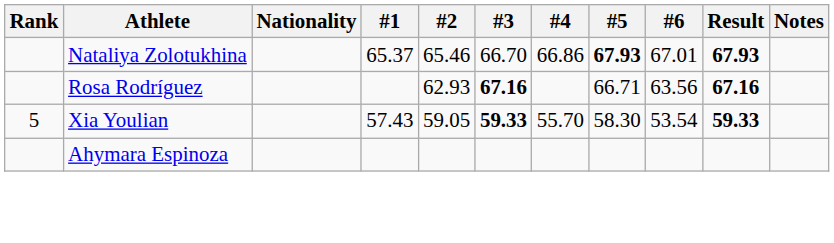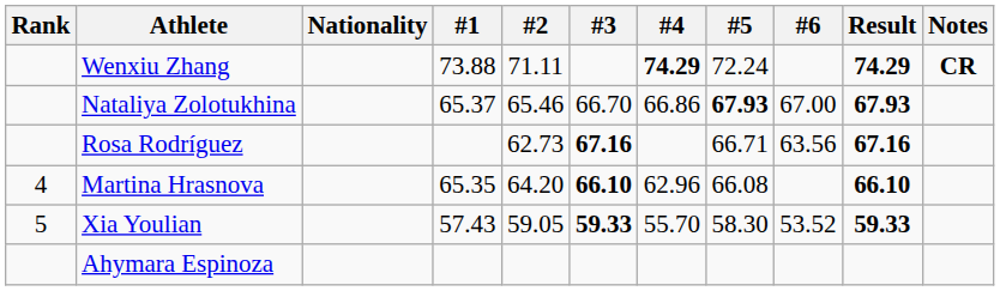+ row: Wenxiu Zhang | 73.88 | 71.11 | 74.29 | 72.24 | 74.29 | CR
Nataliya Zolotukhina | #6: 67.01 -> 67.00
Rosa Rodríguez | #2: 62.93 -> 62.73
+ row: 4 | Martina Hrasnova | 65.35 | 64.20 | 66.10 | 62.96 | 66.08 | 66.10
Xia Youlian | #6: 53.54 -> 53.52
